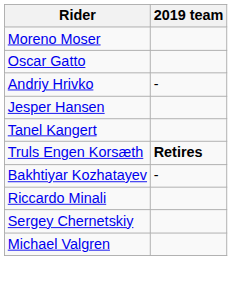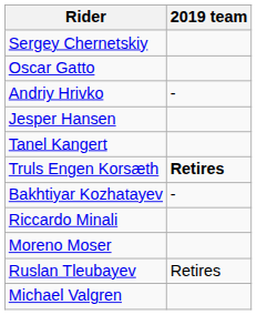rows swapped: Sergey Chernetskiy <-> Moreno Moser
+ row: Ruslan Tleubayev | Retires
